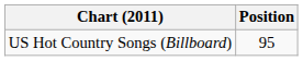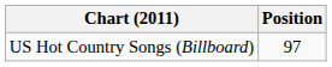US Hot Country Songs (Billboard) | Position: 95 -> 97
